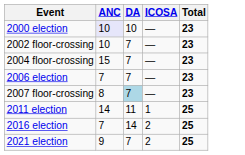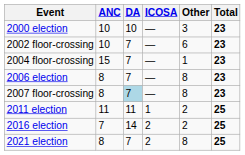+ column: Other | 3 | 6 | 1 | 8 | 8 | 2 | 2 | 8
2000 election | ANC: lavender background -> no background
2006 election | ANC: 7 -> 8
2011 election | ANC: 14 -> 11
2021 election | ANC: 9 -> 8
